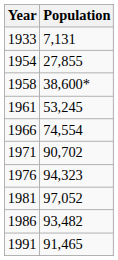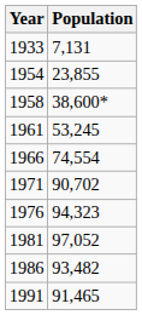1954 | Population: 27,855 -> 23,855
